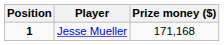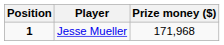Jesse Mueller | Prize money ($): 171,168 -> 171,968
